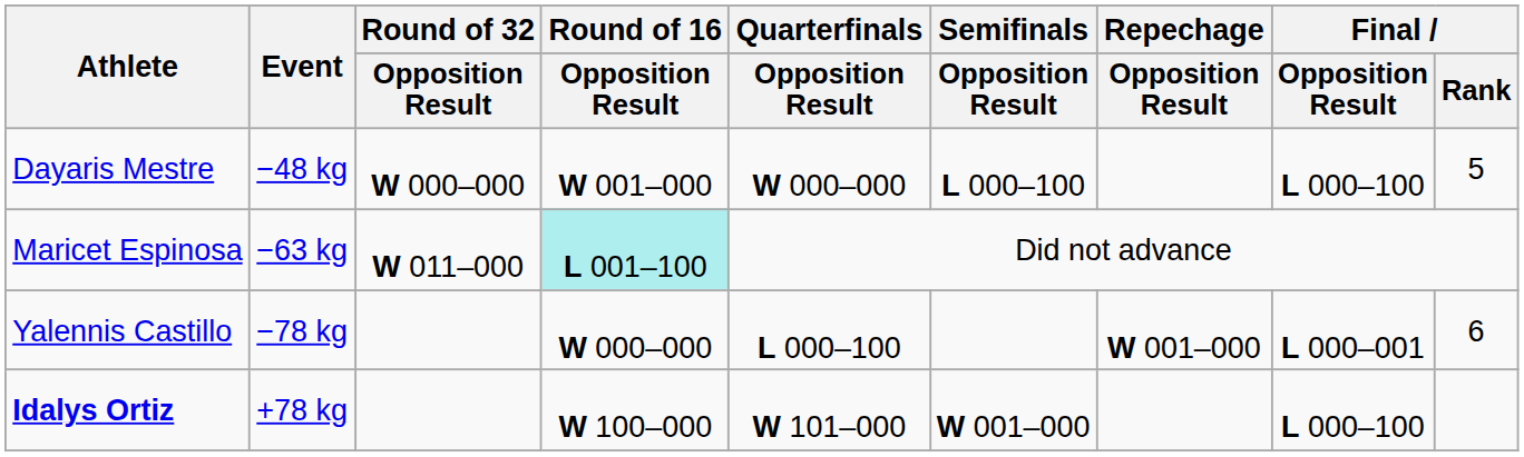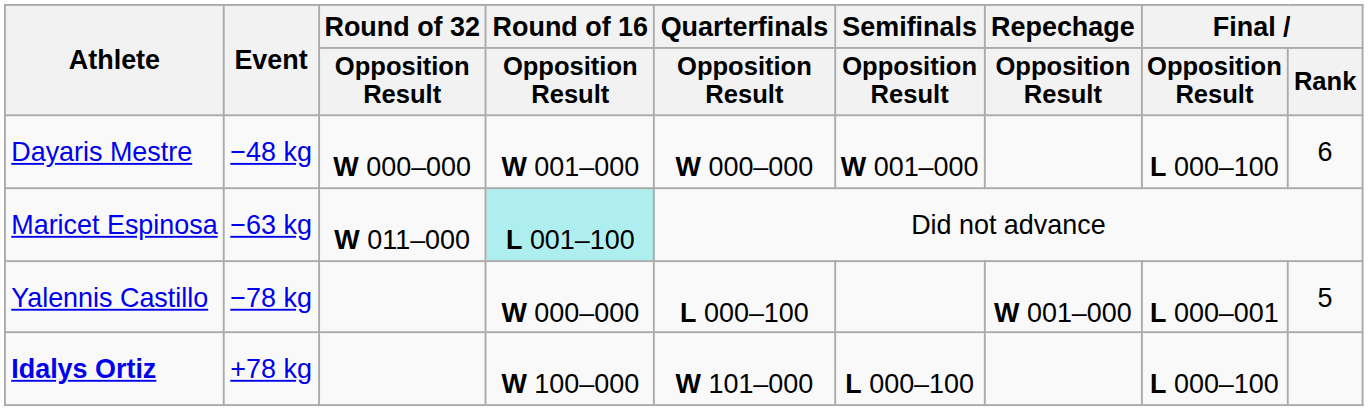Dayaris Mestre | Semifinals / Opposition Result: L 000–100 -> W 001–000
Dayaris Mestre | Final / Rank: 5 -> 6
Yalennis Castillo | Final / Rank: 6 -> 5
Idalys Ortiz | Semifinals / Opposition Result: W 001–000 -> L 000–100
